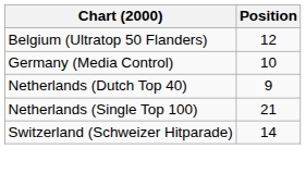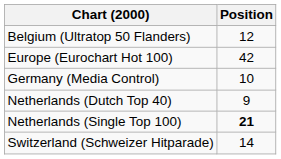+ row: Europe (Eurochart Hot 100) | 42
Netherlands (Single Top 100) | Position: normal -> bold
